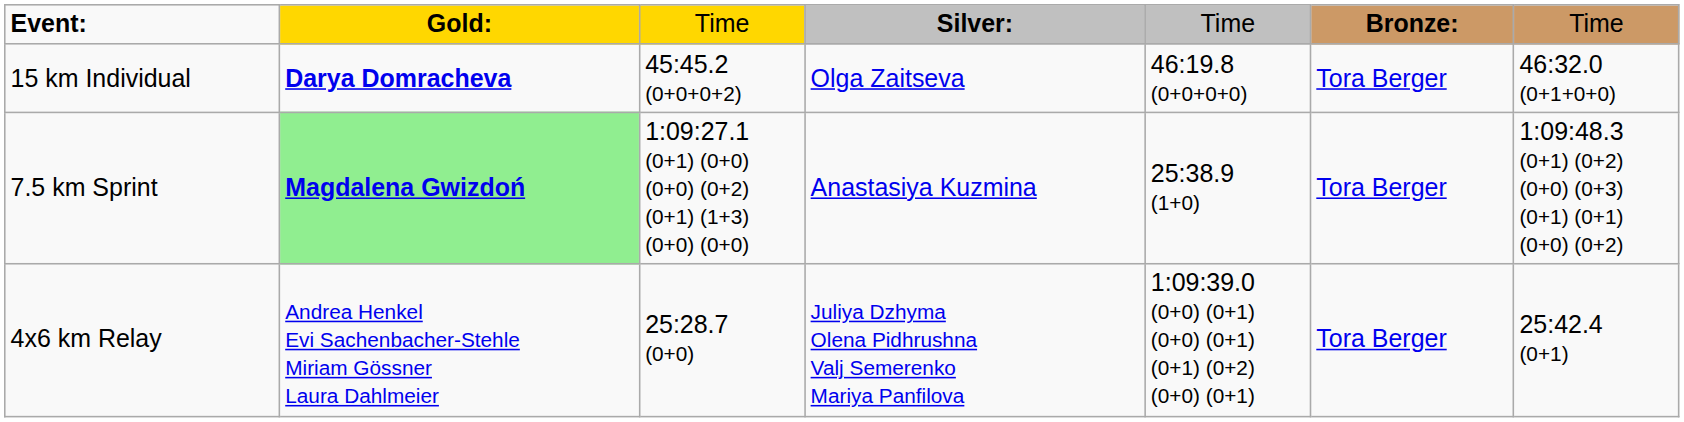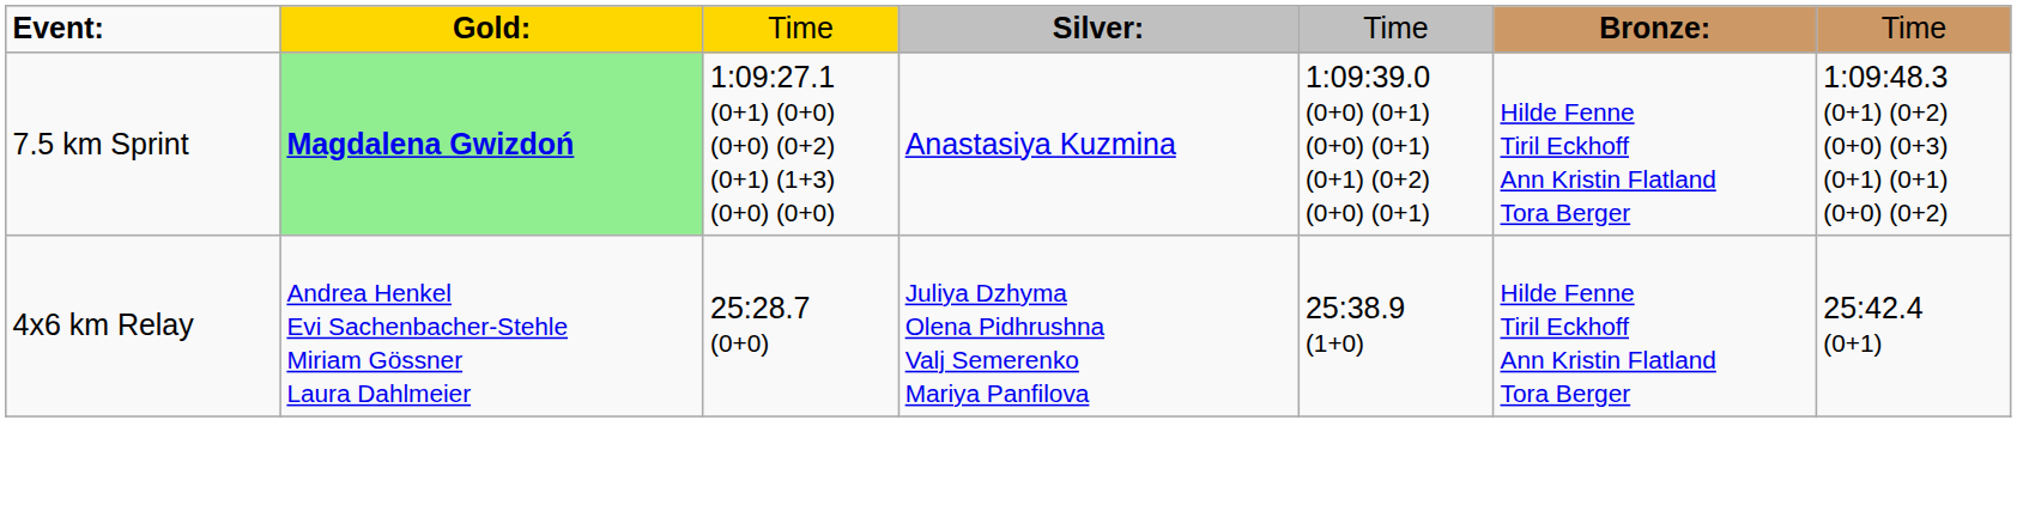- row: 15 km Individual | Darya Domracheva | 45:45.2 (0+0+0+2) | Olga Zaitseva | 46:19.8 (0+0+0+0) | Tora Berger | 46:32.0 (0+1+0+0)
7.5 km Sprint | column 5: 25:38.9 (1+0) -> 1:09:39.0 (0+0) (0+1) (0+0) (0+1) (0+1) (0+2) (0+0) (0+1)
7.5 km Sprint | column 6: Tora Berger -> Hilde Fenne Tiril Eckhoff Ann Kristin Flatland Tora Berger
4x6 km Relay | column 5: 1:09:39.0 (0+0) (0+1) (0+0) (0+1) (0+1) (0+2) (0+0) (0+1) -> 25:38.9 (1+0)
4x6 km Relay | column 6: Tora Berger -> Hilde Fenne Tiril Eckhoff Ann Kristin Flatland Tora Berger
